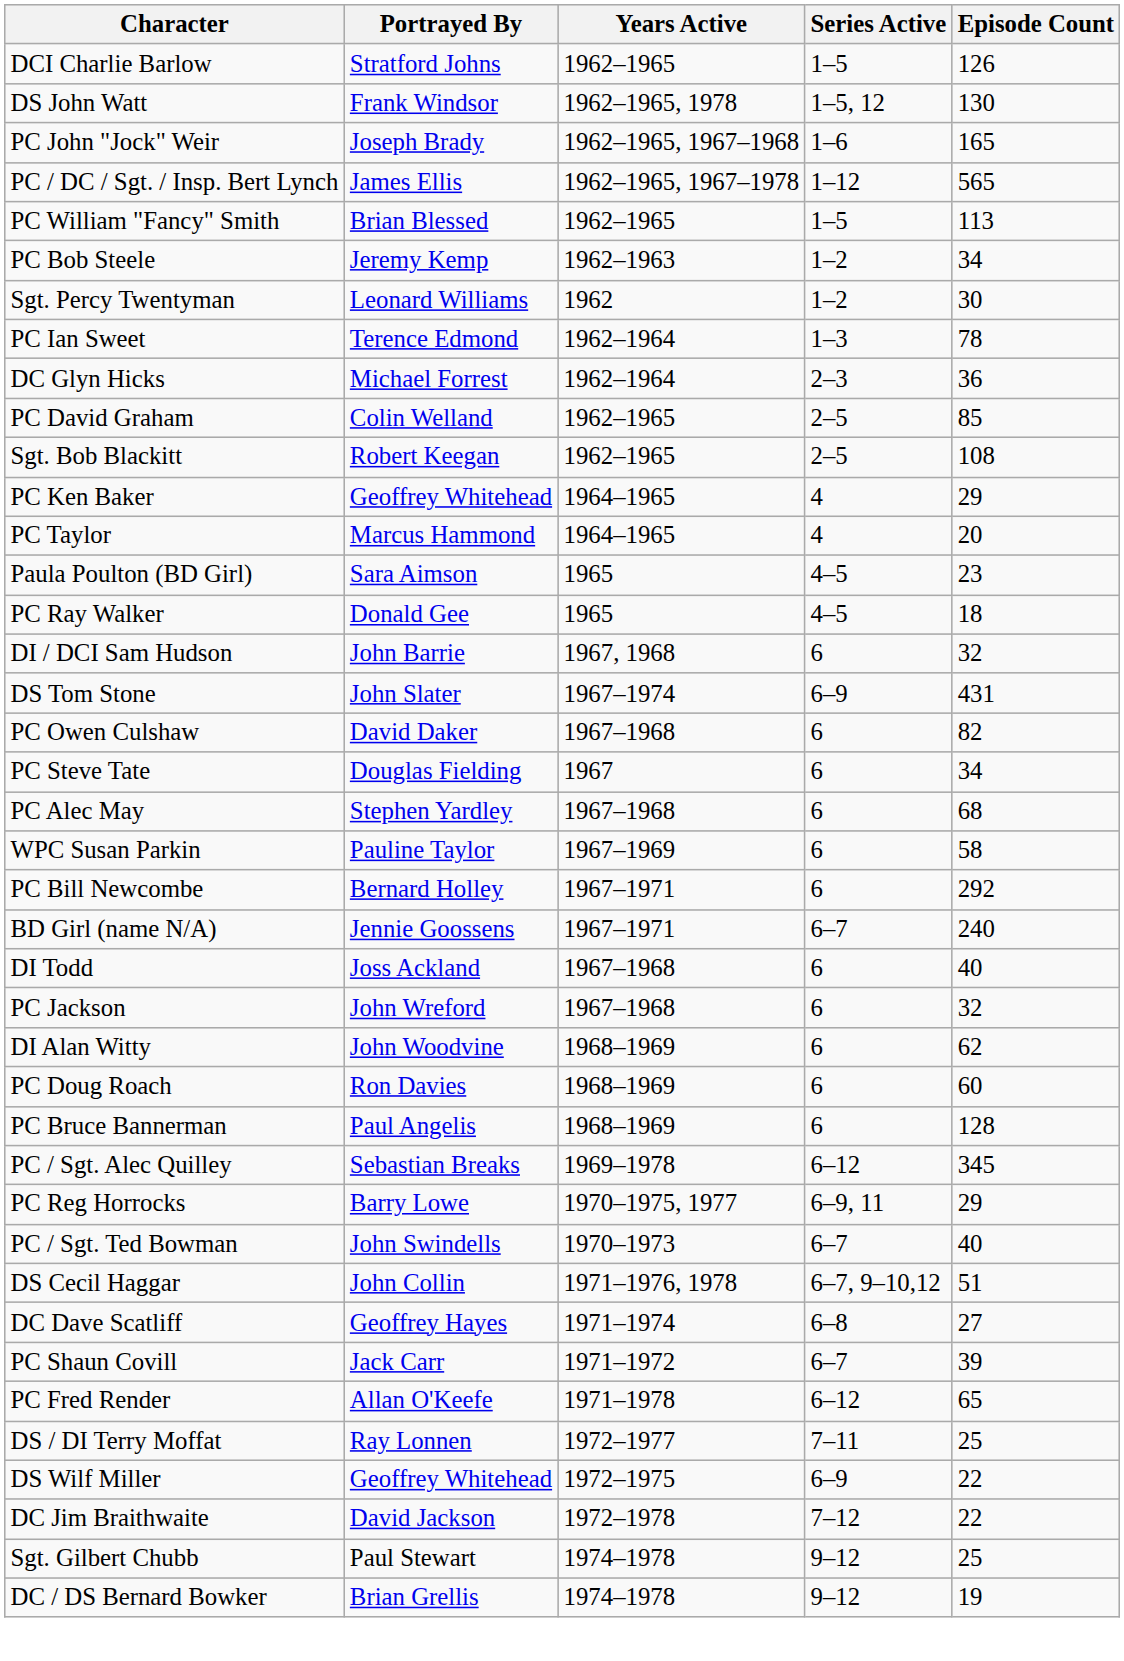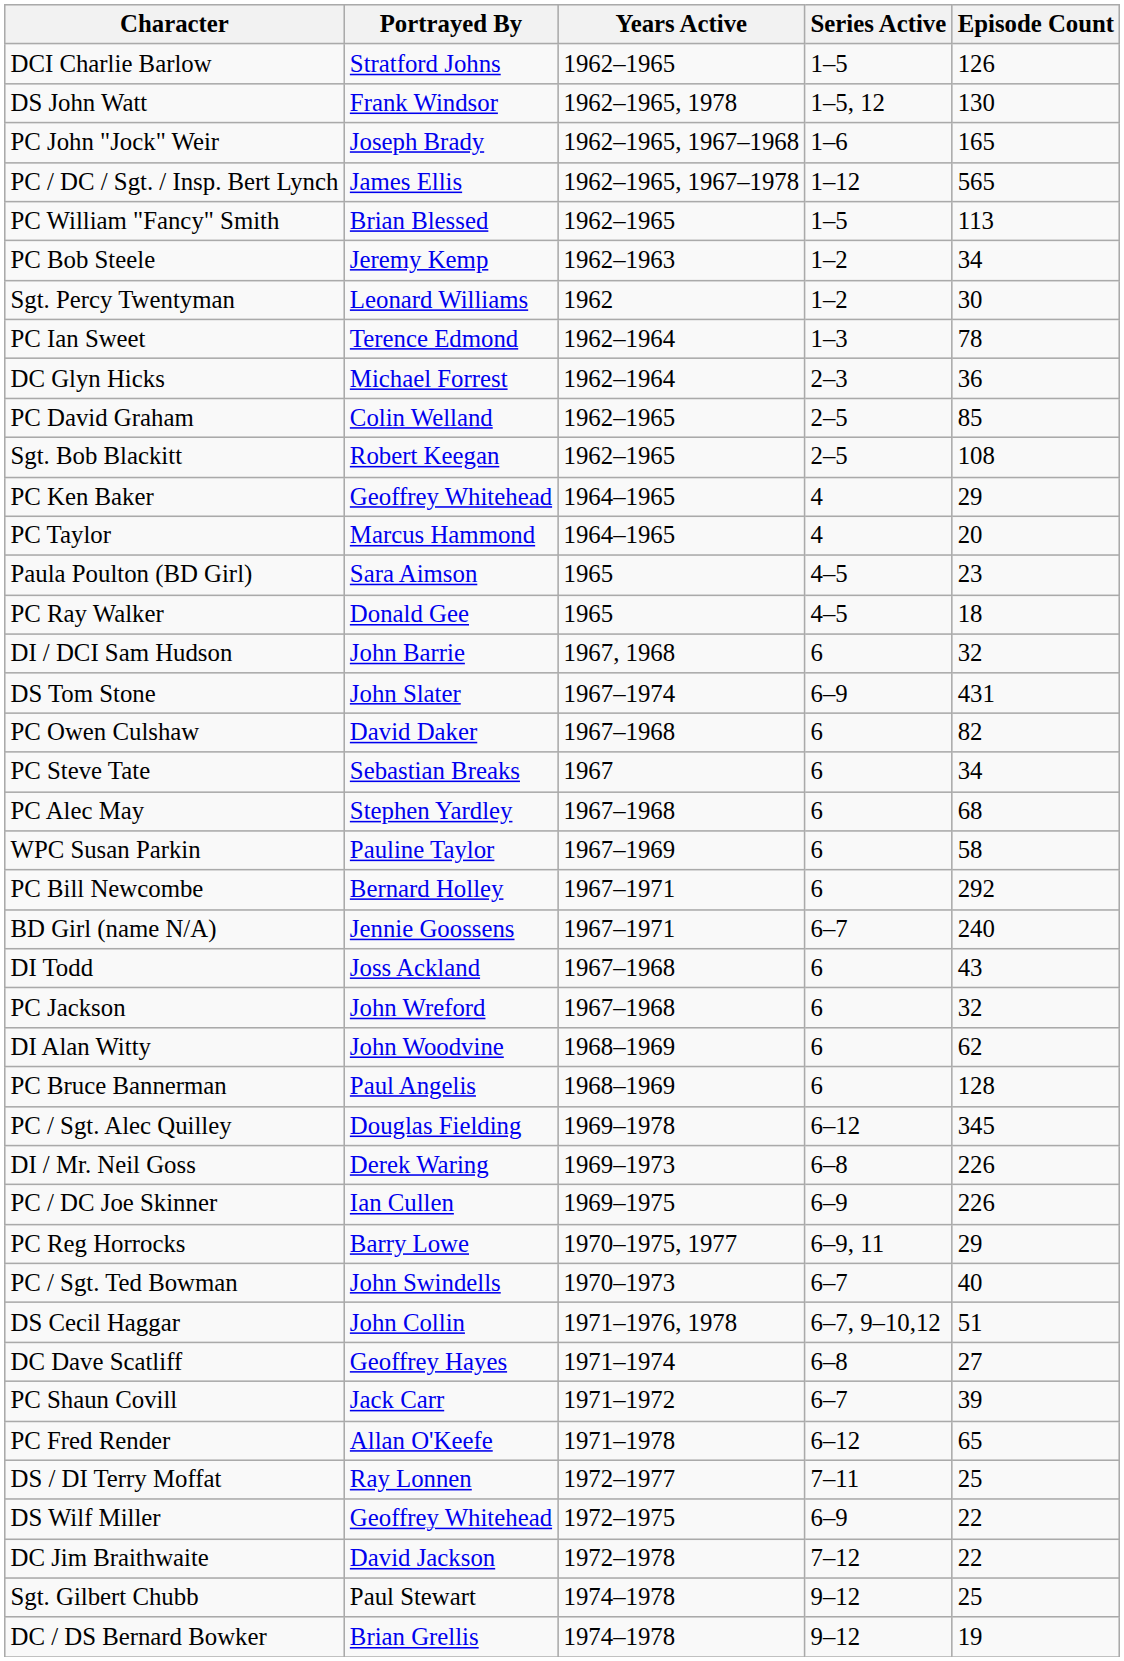PC Steve Tate | Portrayed By: Douglas Fielding -> Sebastian Breaks
DI Todd | Episode Count: 40 -> 43
- row: PC Doug Roach | Ron Davies | 1968–1969 | 6 | 60
PC / Sgt. Alec Quilley | Portrayed By: Sebastian Breaks -> Douglas Fielding
+ row: DI / Mr. Neil Goss | Derek Waring | 1969–1973 | 6–8 | 226
+ row: PC / DC Joe Skinner | Ian Cullen | 1969–1975 | 6–9 | 226
